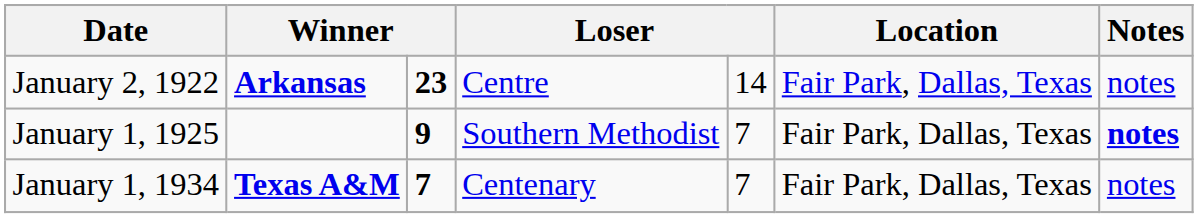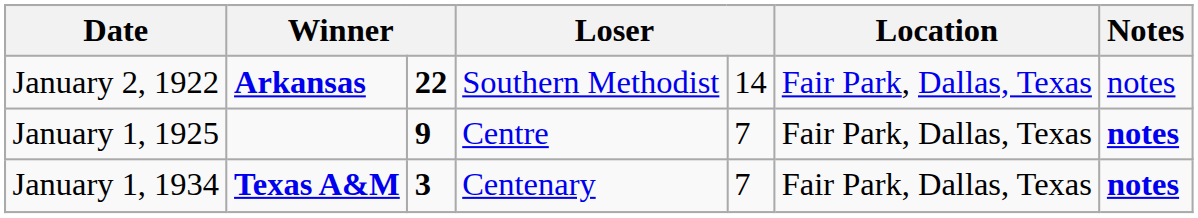January 2, 1922 | column 3: 23 -> 22
January 2, 1922 | column 4: Centre -> Southern Methodist
January 1, 1925 | column 4: Southern Methodist -> Centre
January 1, 1934 | column 3: 7 -> 3
January 1, 1934 | Notes: normal -> bold
